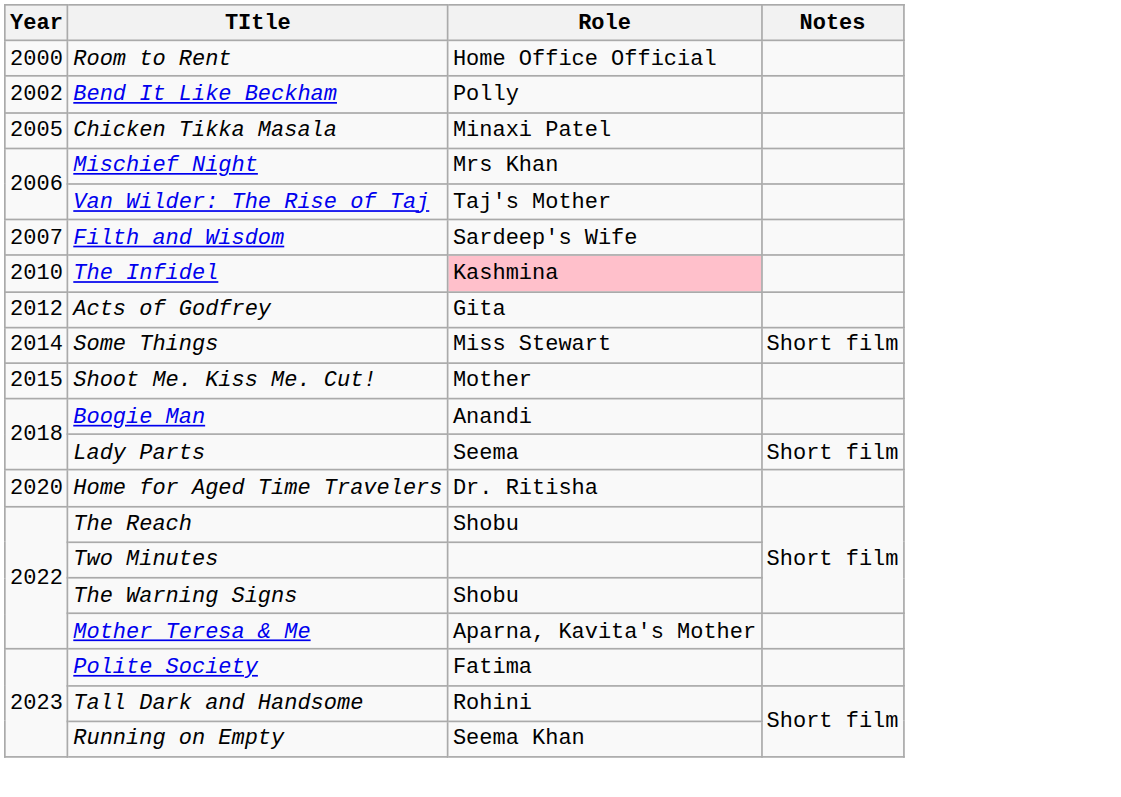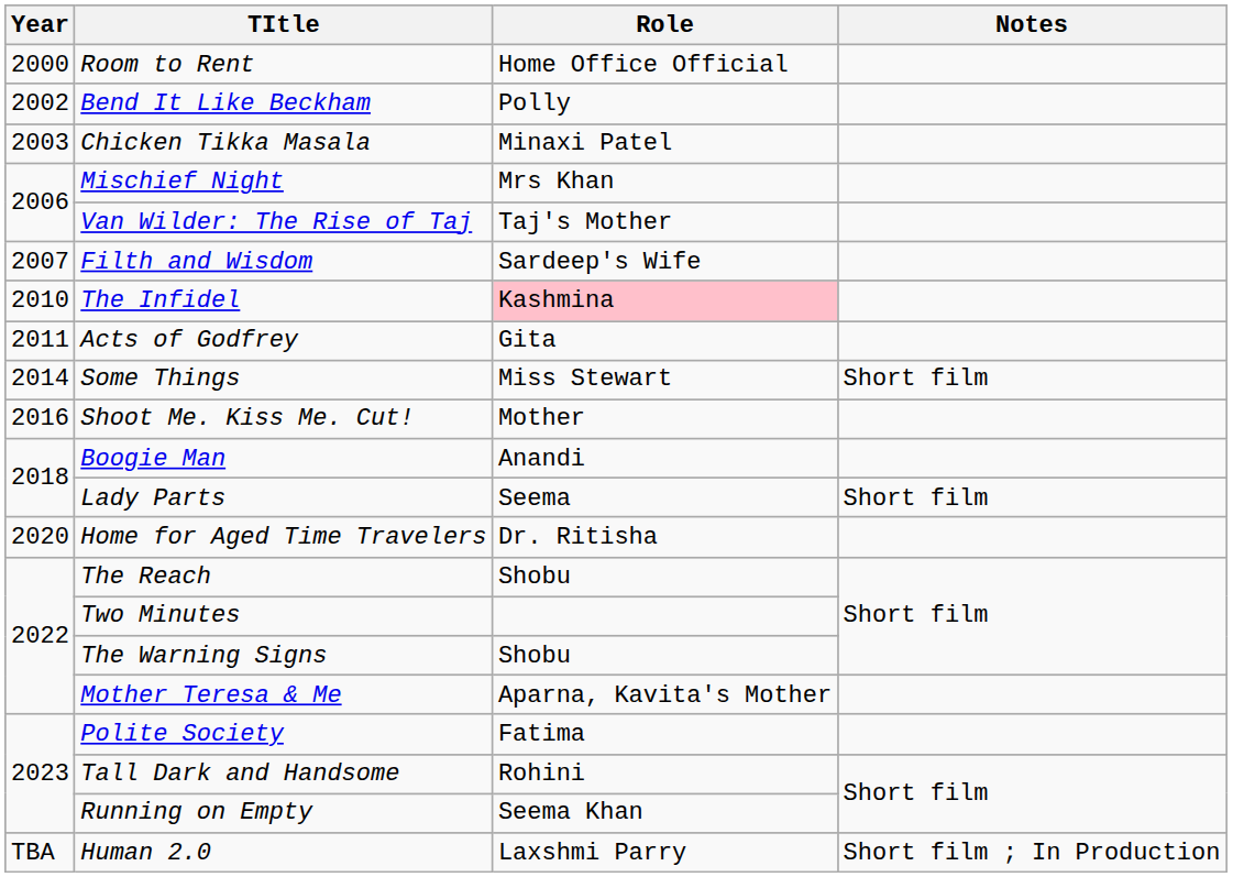Chicken Tikka Masala | Year: 2005 -> 2003
Acts of Godfrey | Year: 2012 -> 2011
Shoot Me. Kiss Me. Cut! | Year: 2015 -> 2016
+ row: TBA | Human 2.0 | Laxshmi Parry | Short film ; In Production
